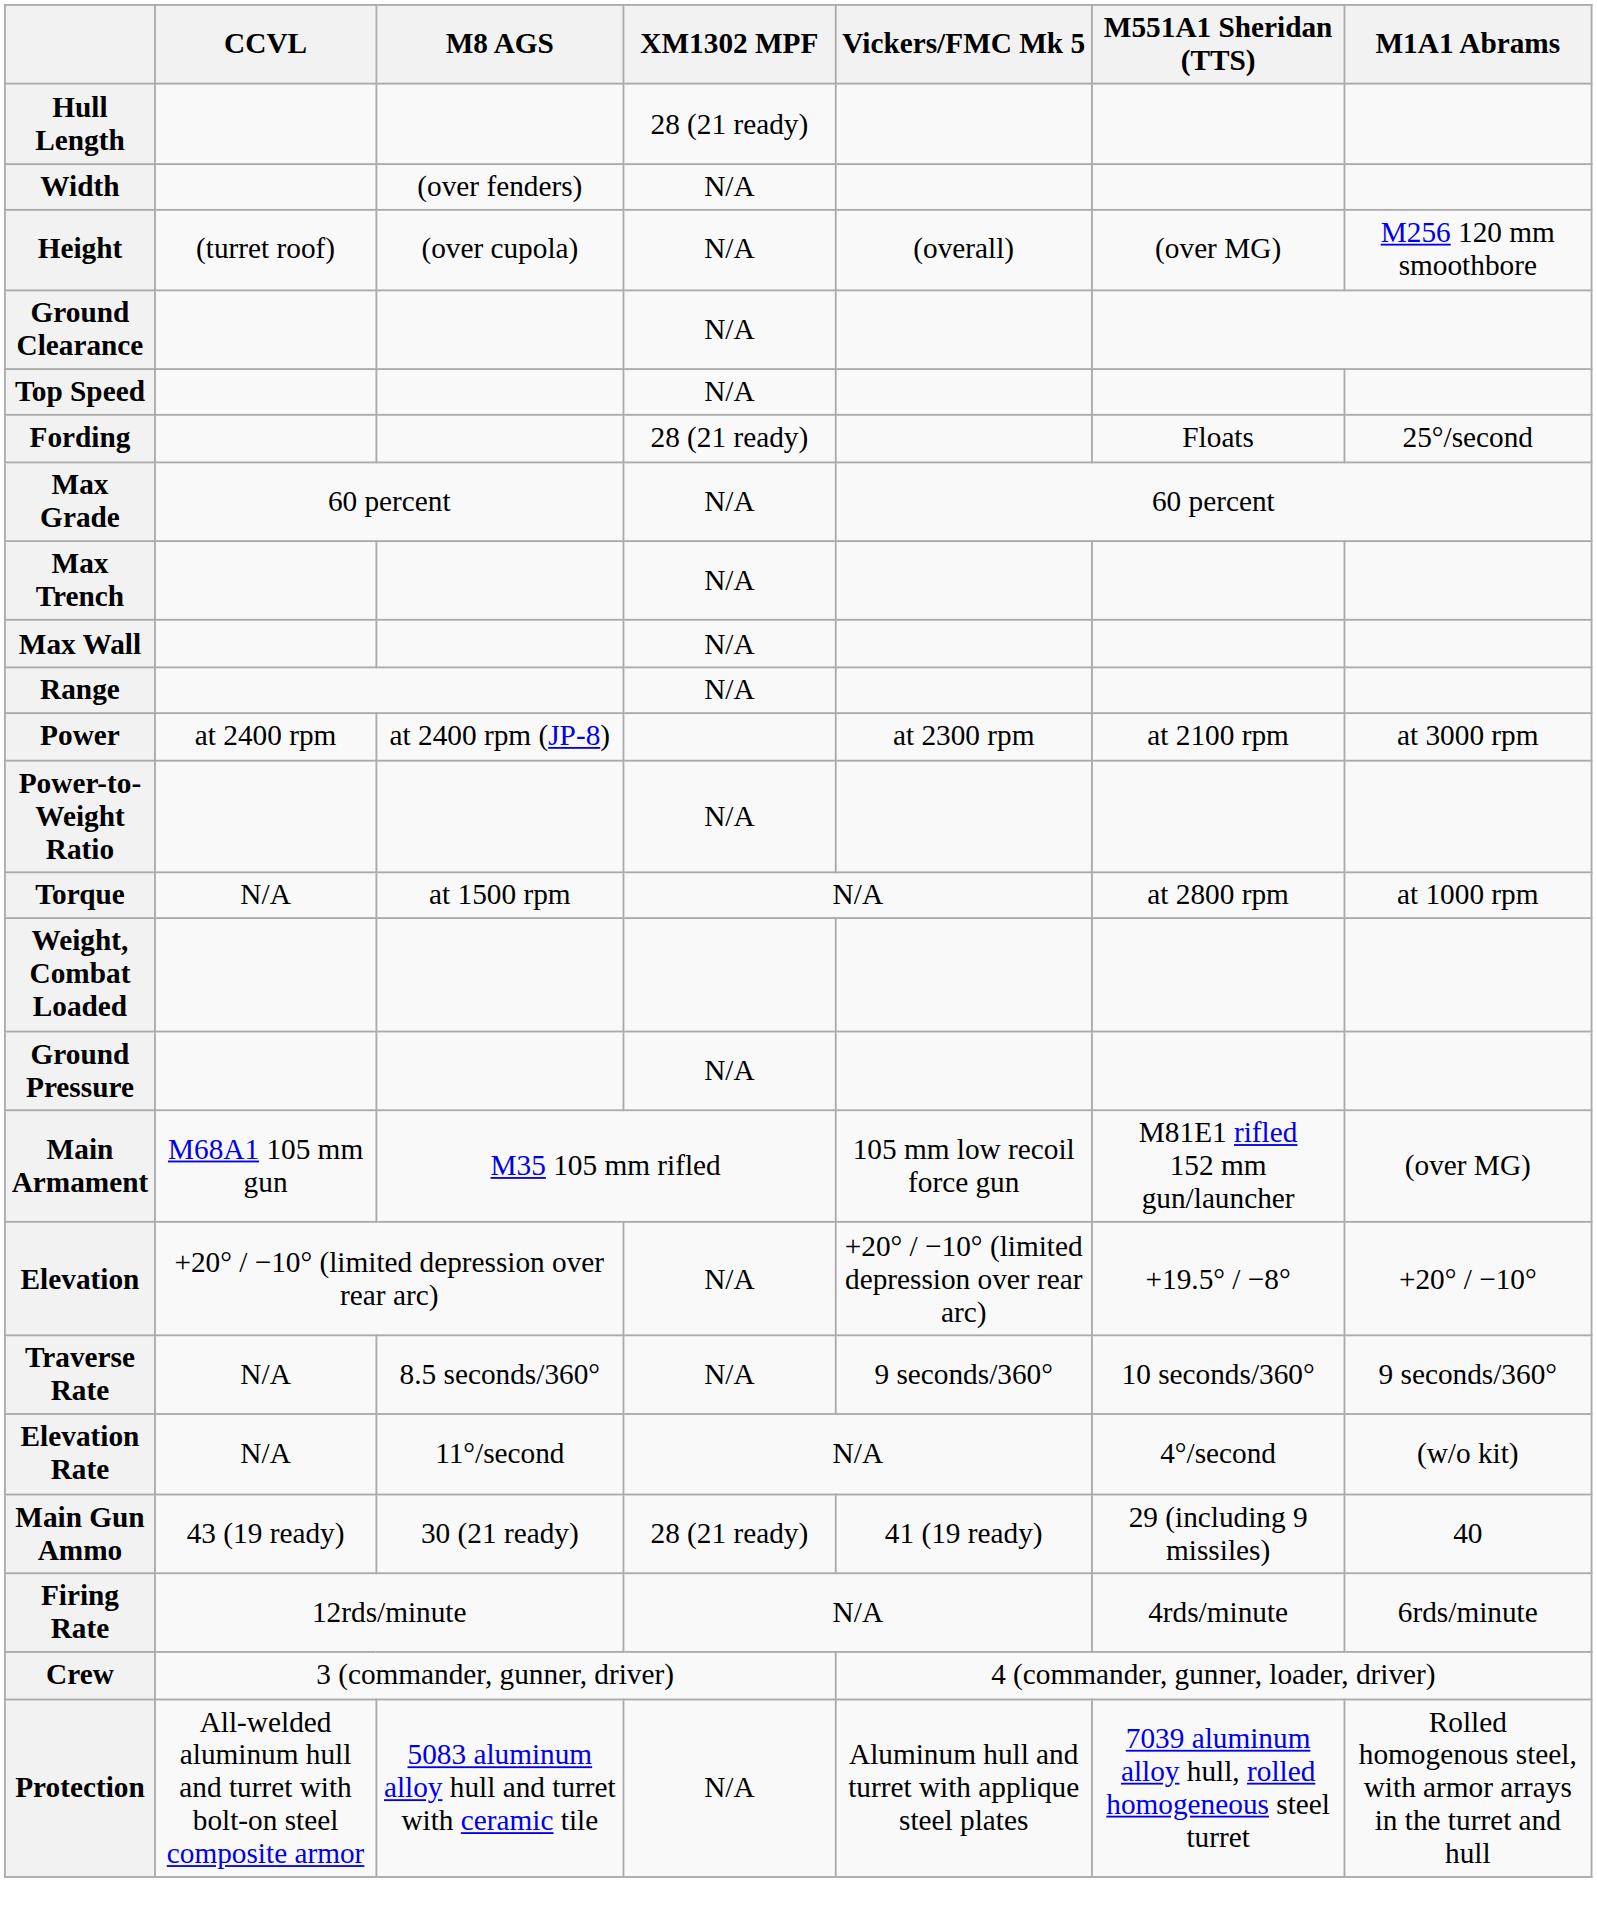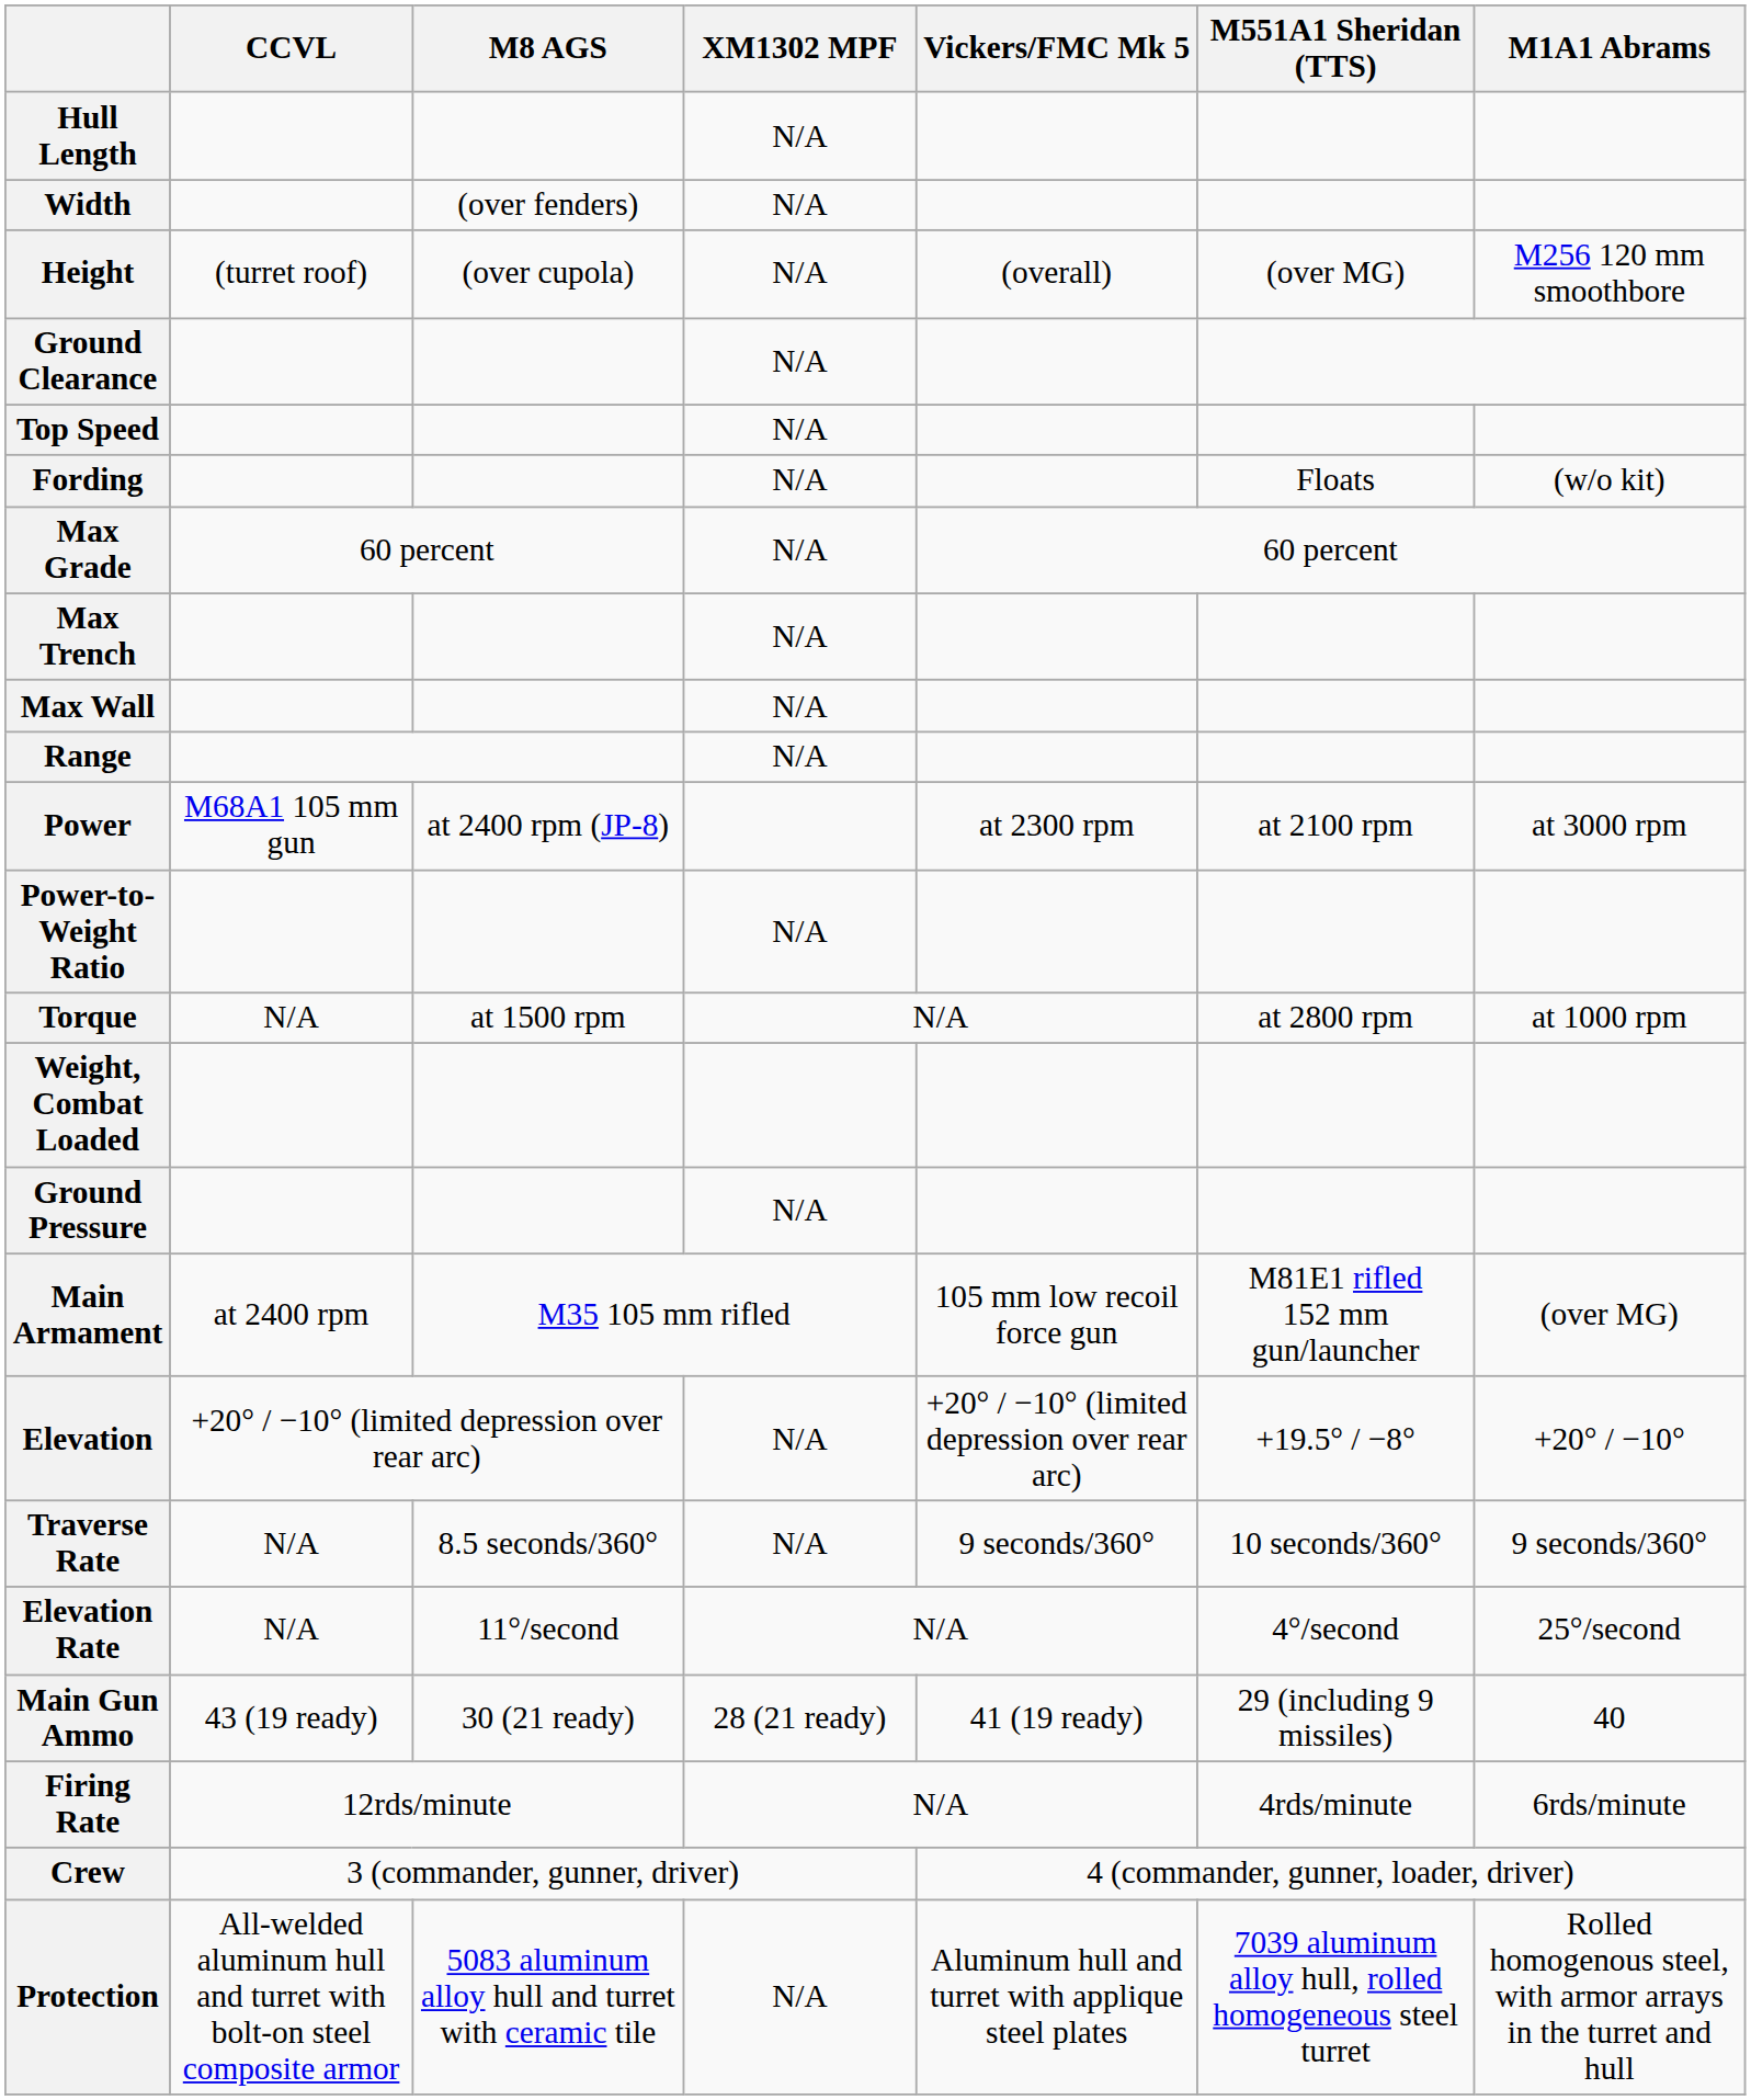Hull Length | XM1302 MPF: 28 (21 ready) -> N/A
Fording | XM1302 MPF: 28 (21 ready) -> N/A
Fording | M1A1 Abrams: 25°/second -> (w/o kit)
Power | CCVL: at 2400 rpm -> M68A1 105 mm gun
Main Armament | CCVL: M68A1 105 mm gun -> at 2400 rpm
Elevation Rate | M1A1 Abrams: (w/o kit) -> 25°/second
